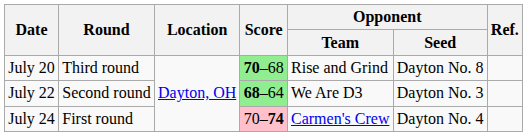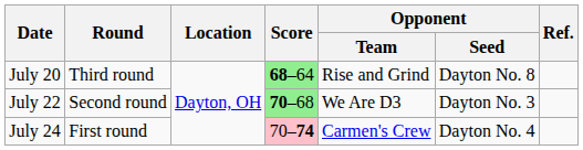July 20 | Score: 70–68 -> 68–64
July 22 | Score: 68–64 -> 70–68
